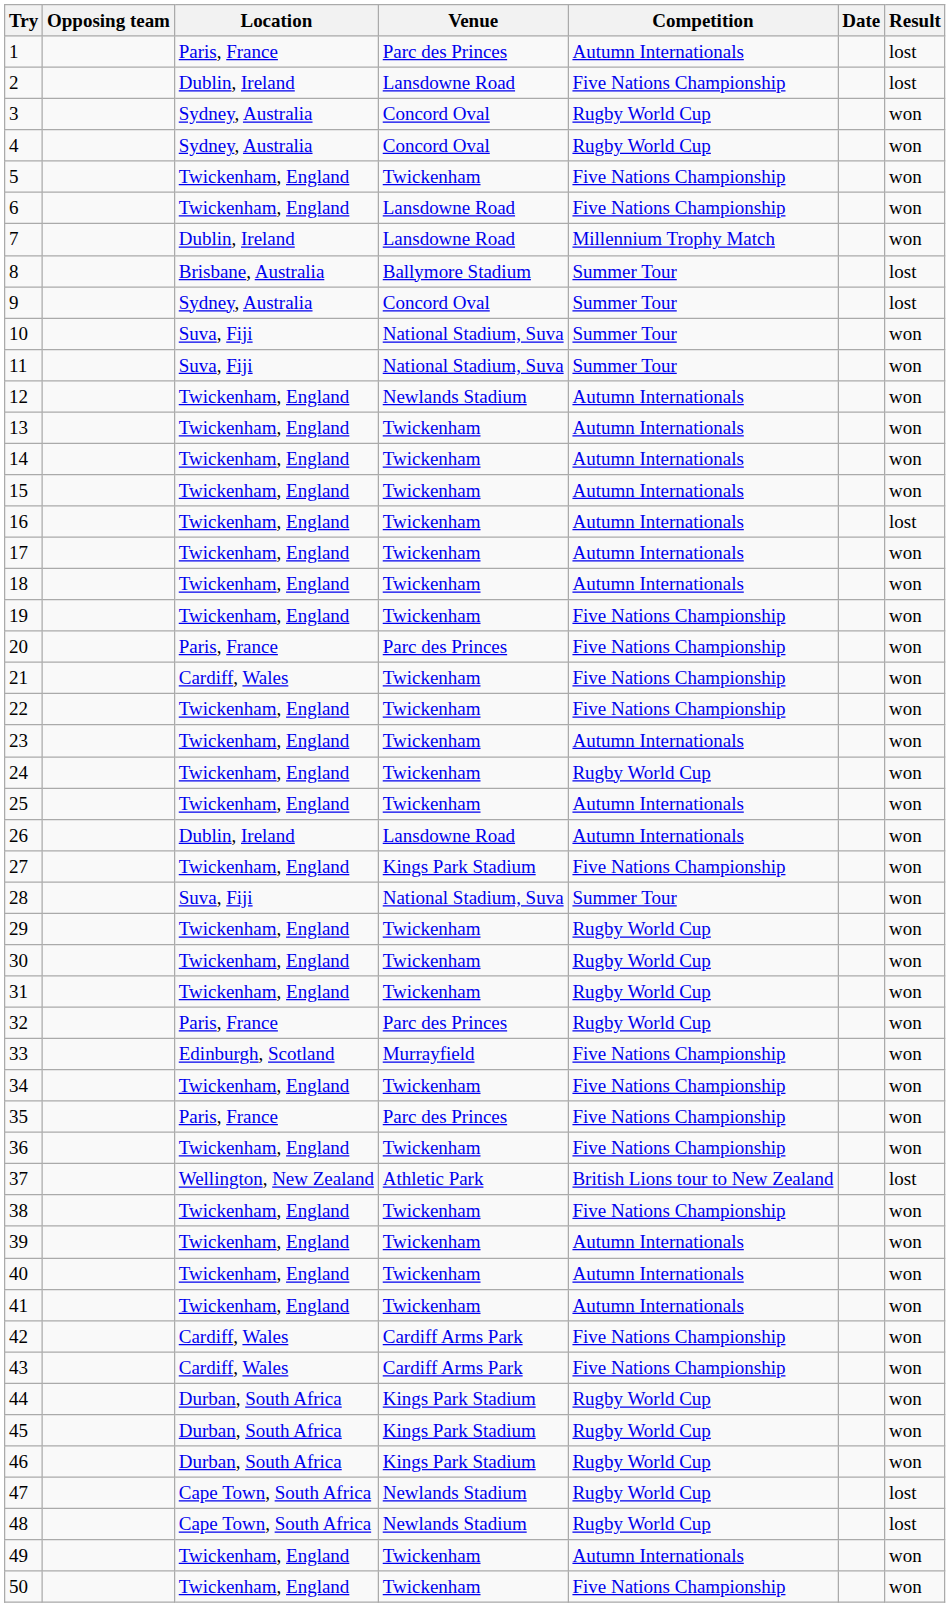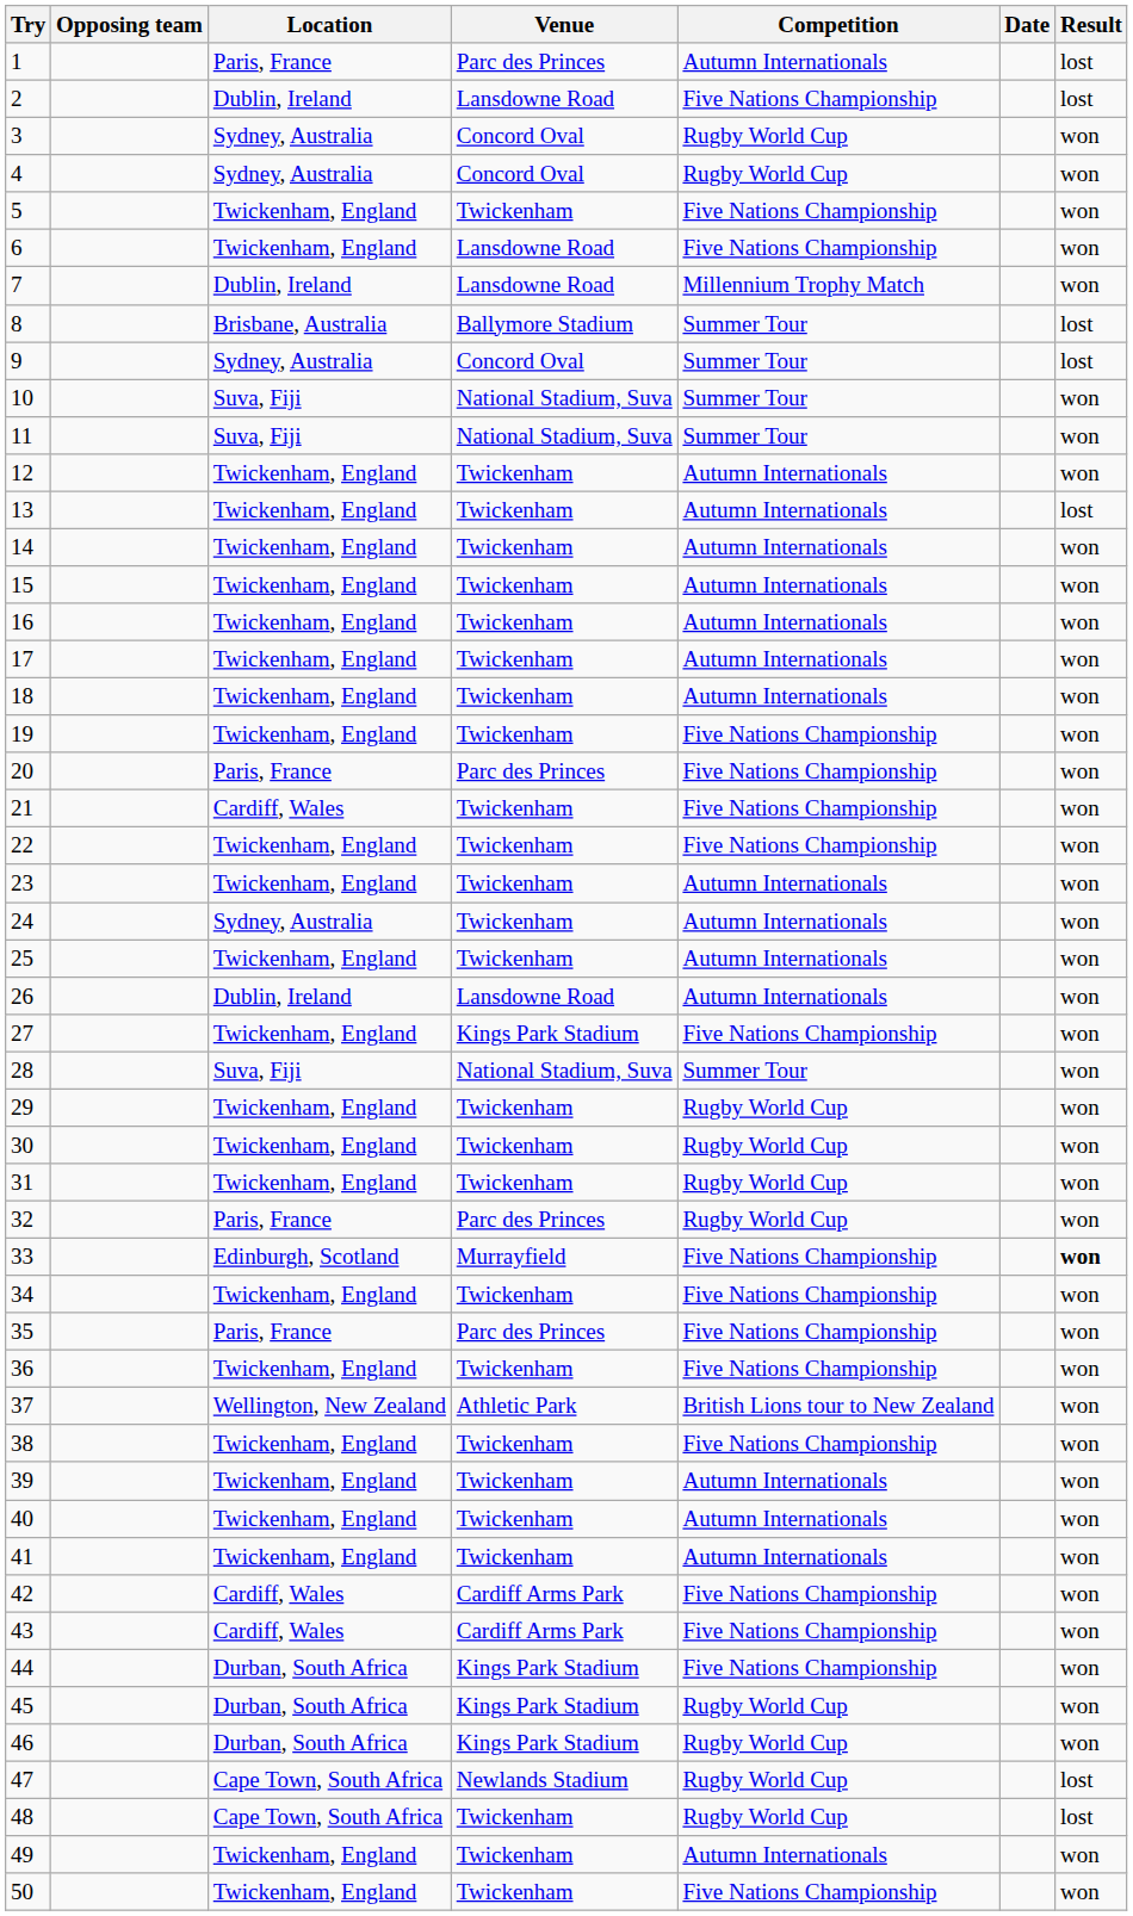12 | Venue: Newlands Stadium -> Twickenham
13 | Result: won -> lost
16 | Result: lost -> won
24 | Location: Twickenham, England -> Sydney, Australia
24 | Competition: Rugby World Cup -> Autumn Internationals
33 | Result: normal -> bold
37 | Result: lost -> won
44 | Competition: Rugby World Cup -> Five Nations Championship
48 | Venue: Newlands Stadium -> Twickenham
